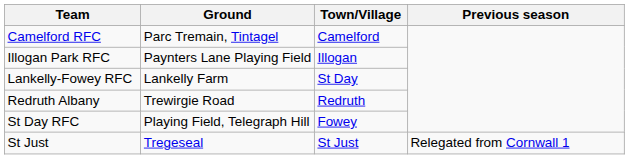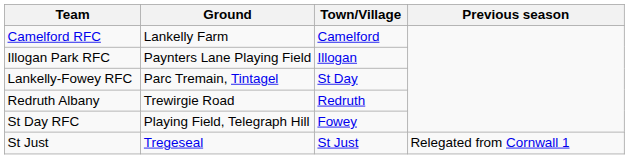Camelford RFC | Ground: Parc Tremain, Tintagel -> Lankelly Farm
Lankelly-Fowey RFC | Ground: Lankelly Farm -> Parc Tremain, Tintagel
